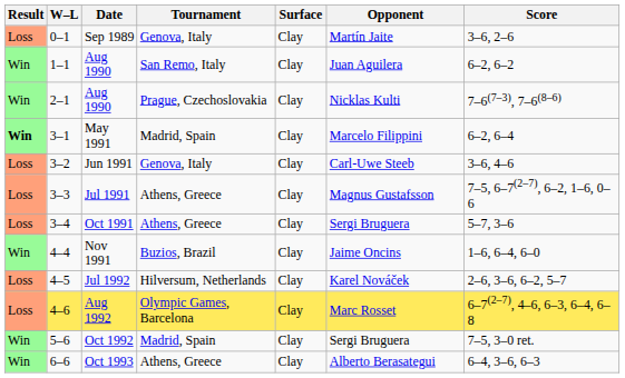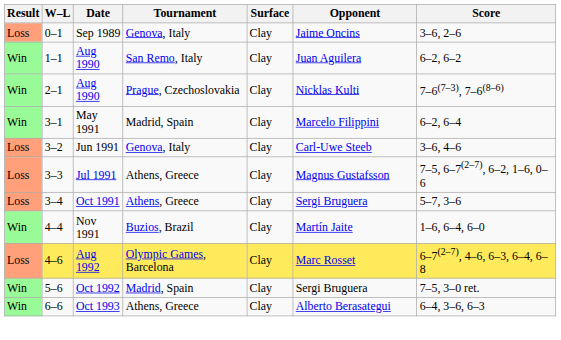Sep 1989 | Opponent: Martín Jaite -> Jaime Oncins
May 1991 | Result: bold -> normal
Nov 1991 | Opponent: Jaime Oncins -> Martín Jaite
- row: Loss | 4–5 | Jul 1992 | Hilversum, Netherlands | Clay | Karel Nováček | 2–6, 3–6, 6–2, 5–7
